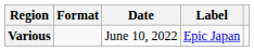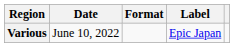columns swapped: Date <-> Format
